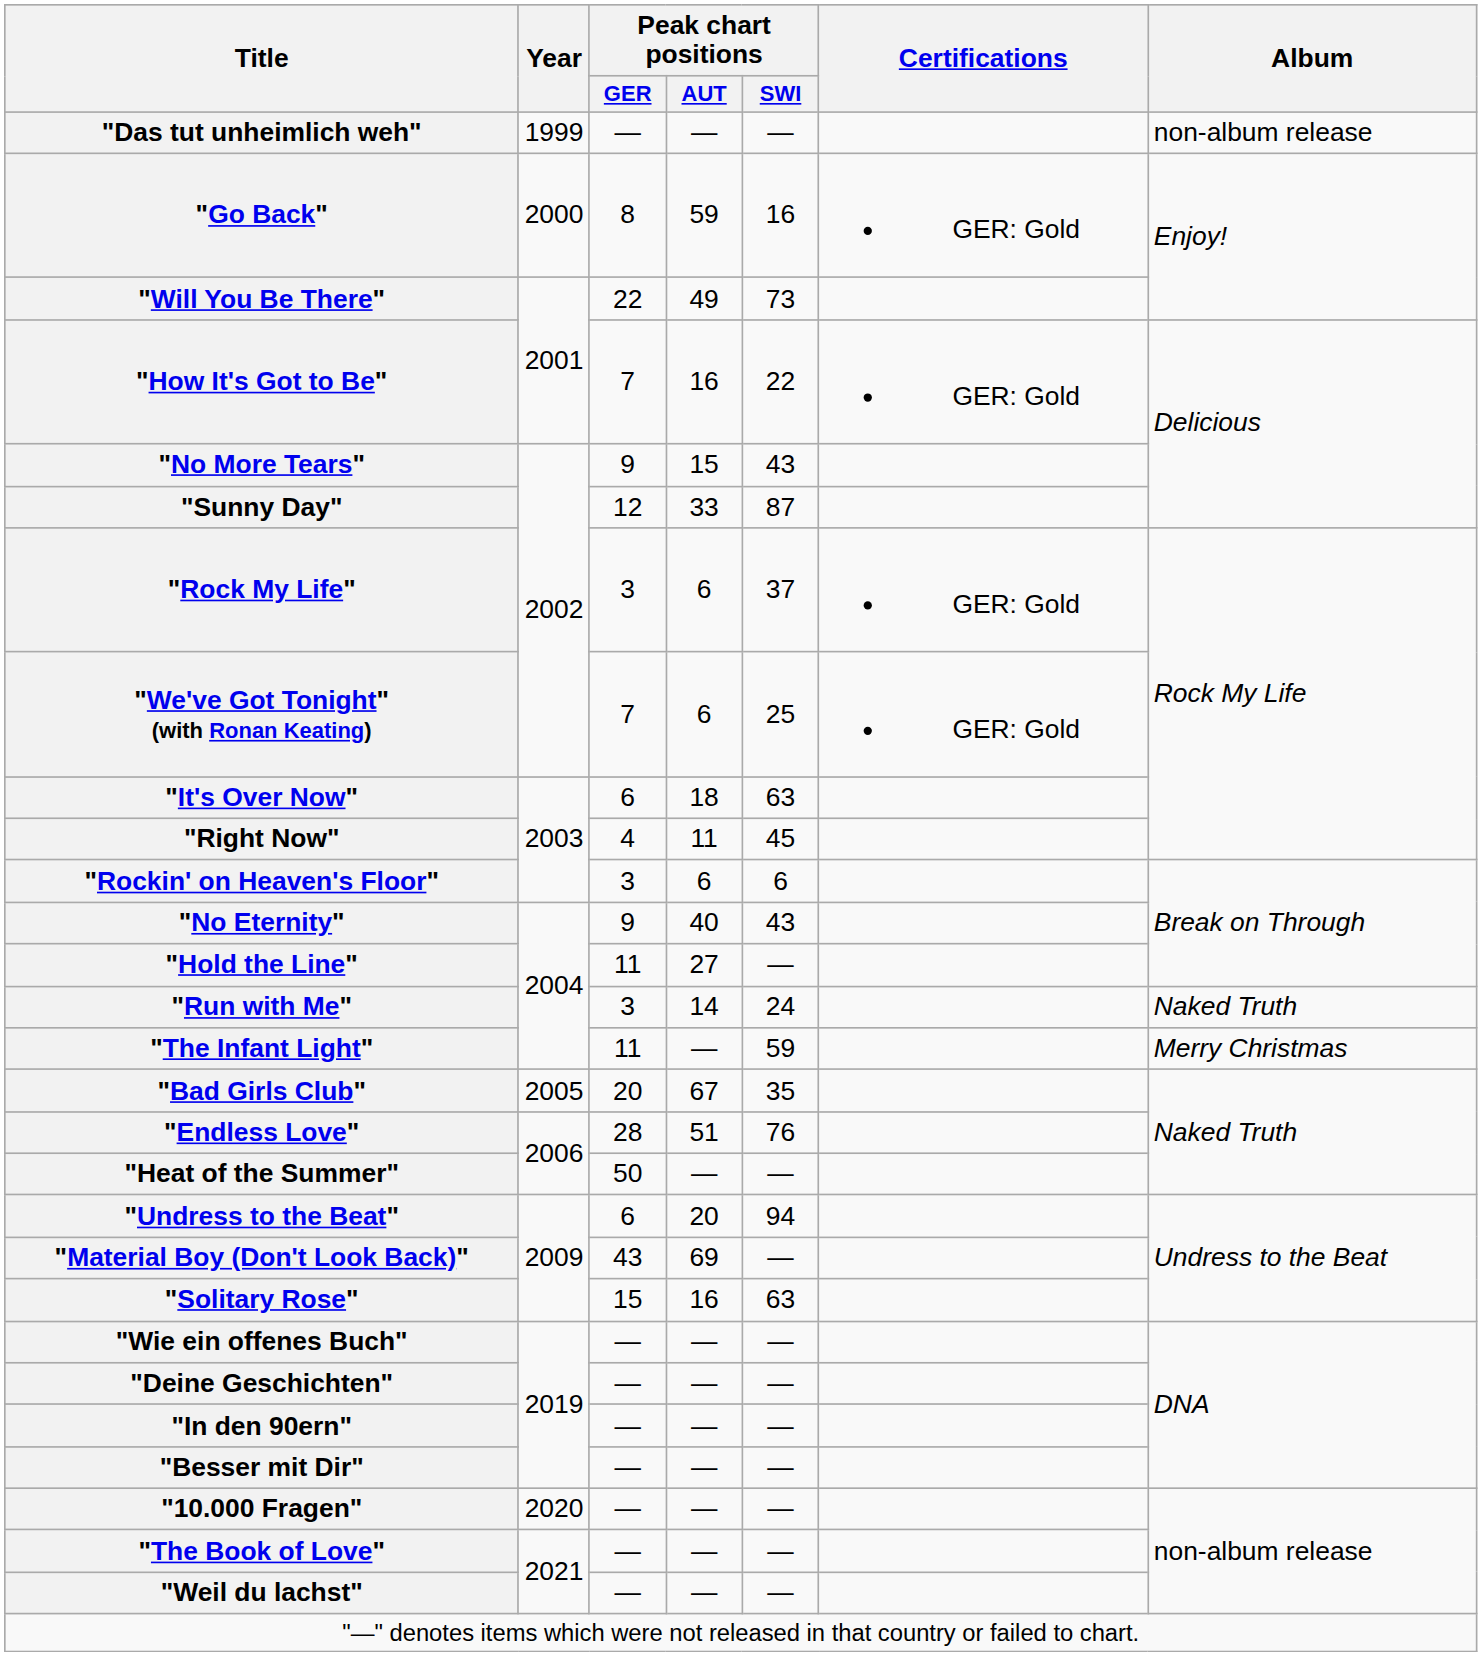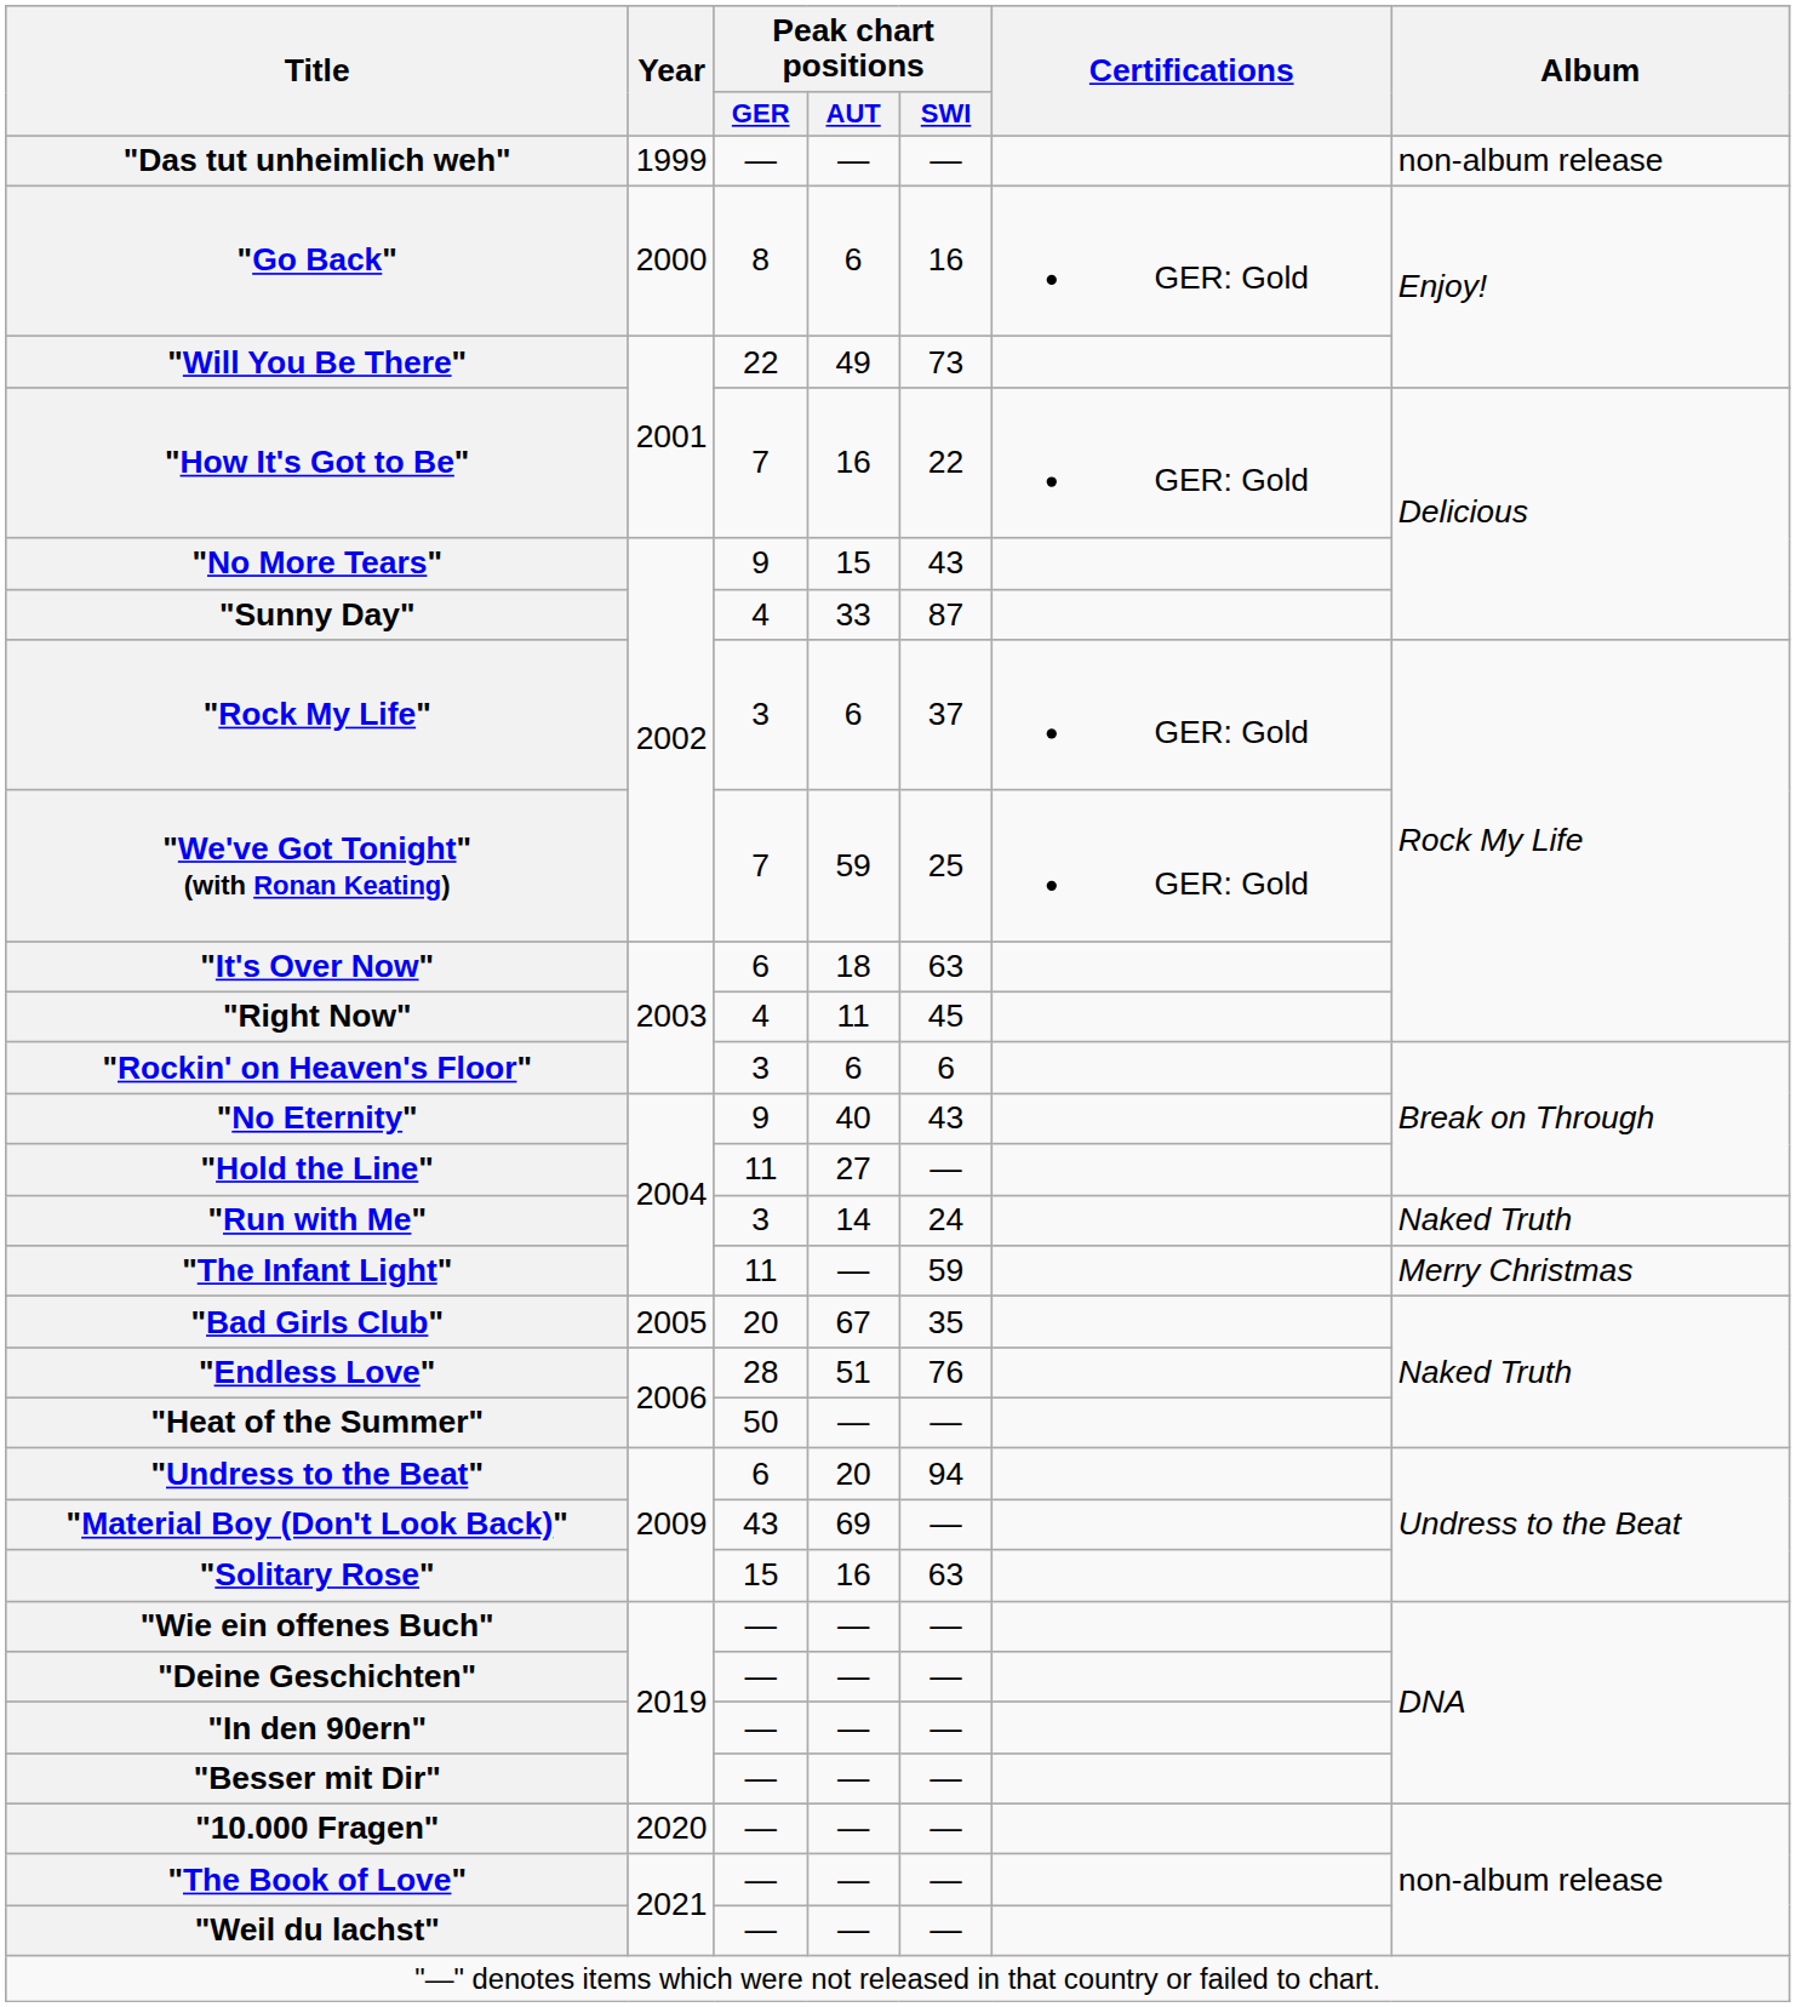"Go Back" | Peak chart positions / AUT: 59 -> 6
"Sunny Day" | Peak chart positions / GER: 12 -> 4
"We've Got Tonight" (with Ronan Keating) | Peak chart positions / AUT: 6 -> 59
